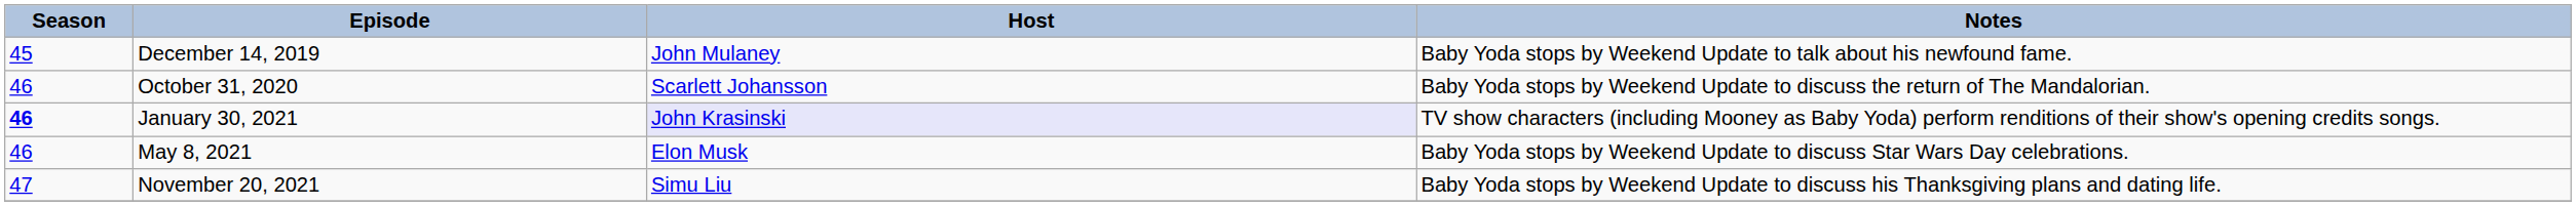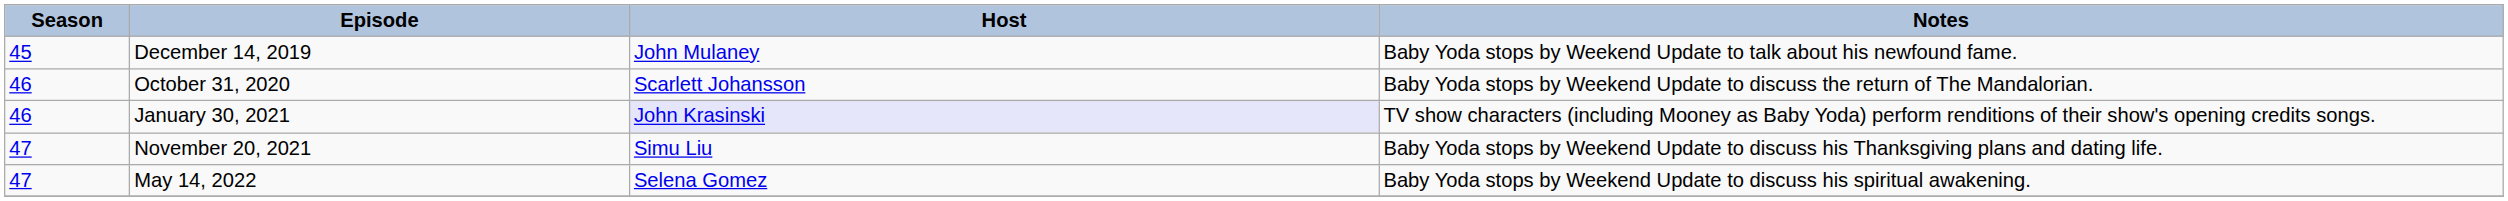January 30, 2021 | Season: bold -> normal
- row: 46 | May 8, 2021 | Elon Musk | Baby Yoda stops by Weekend Update to discuss Star Wars Day celebrations.
+ row: 47 | May 14, 2022 | Selena Gomez | Baby Yoda stops by Weekend Update to discuss his spiritual awakening.
